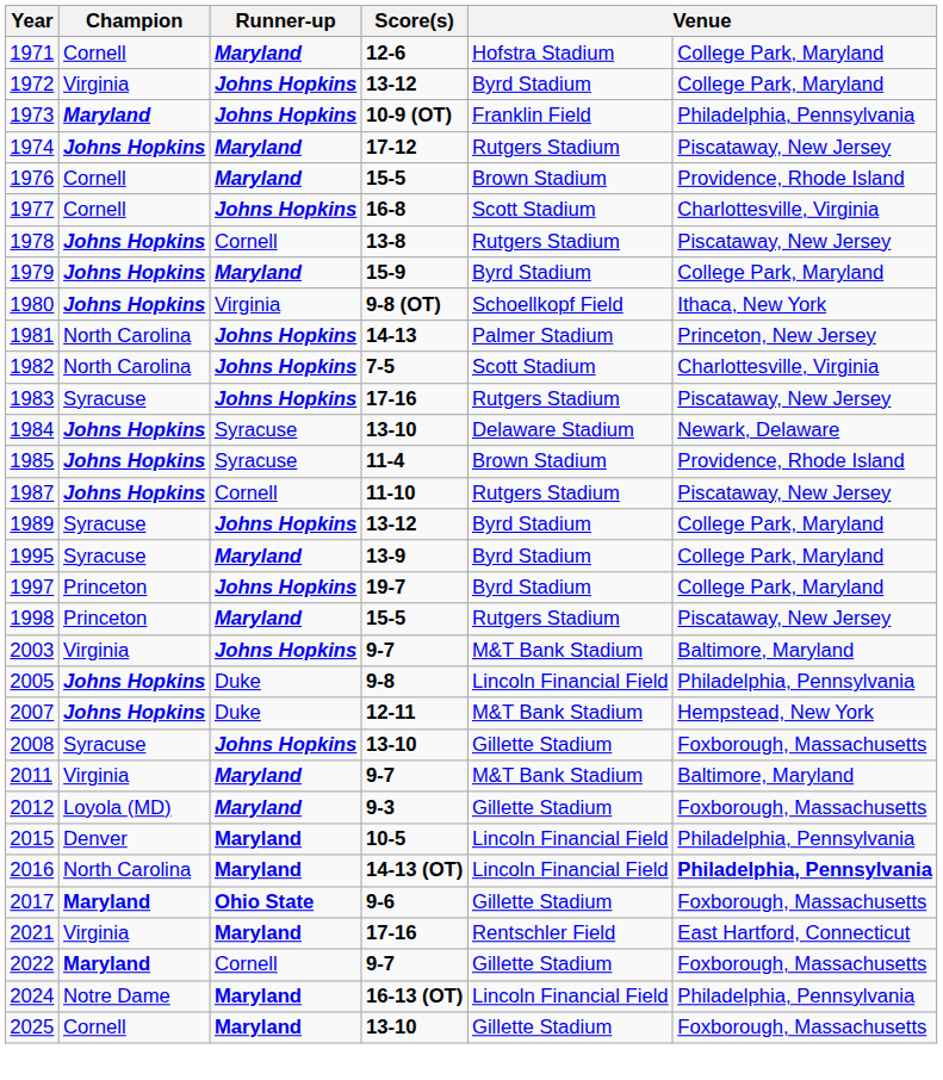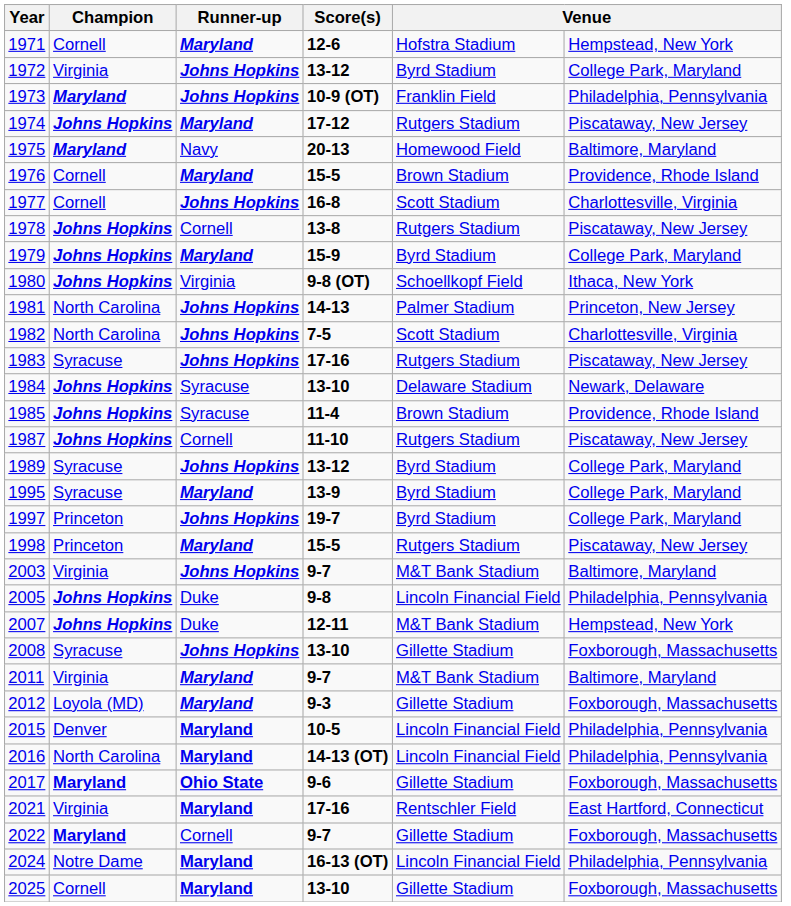1971 | column 6: College Park, Maryland -> Hempstead, New York
+ row: 1975 | Maryland | Navy | 20-13 | Homewood Field | Baltimore, Maryland
2016 | column 6: bold -> normal
